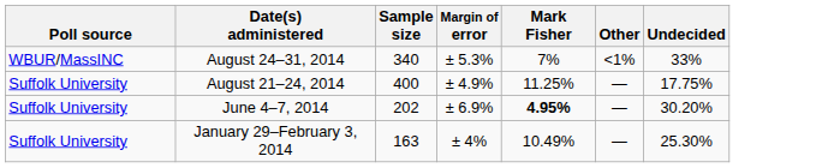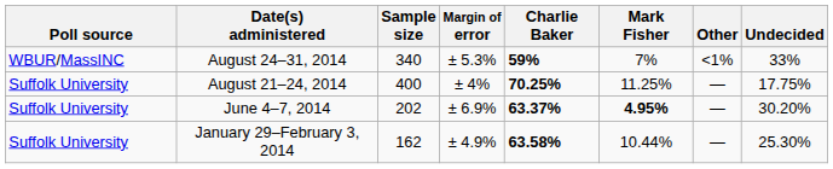+ column: Charlie Baker | 59% | 70.25% | 63.37% | 63.58%
August 21–24, 2014 | Margin of error: ± 4.9% -> ± 4%
January 29–February 3, 2014 | Sample size: 163 -> 162
January 29–February 3, 2014 | Margin of error: ± 4% -> ± 4.9%
January 29–February 3, 2014 | Mark Fisher: 10.49% -> 10.44%
